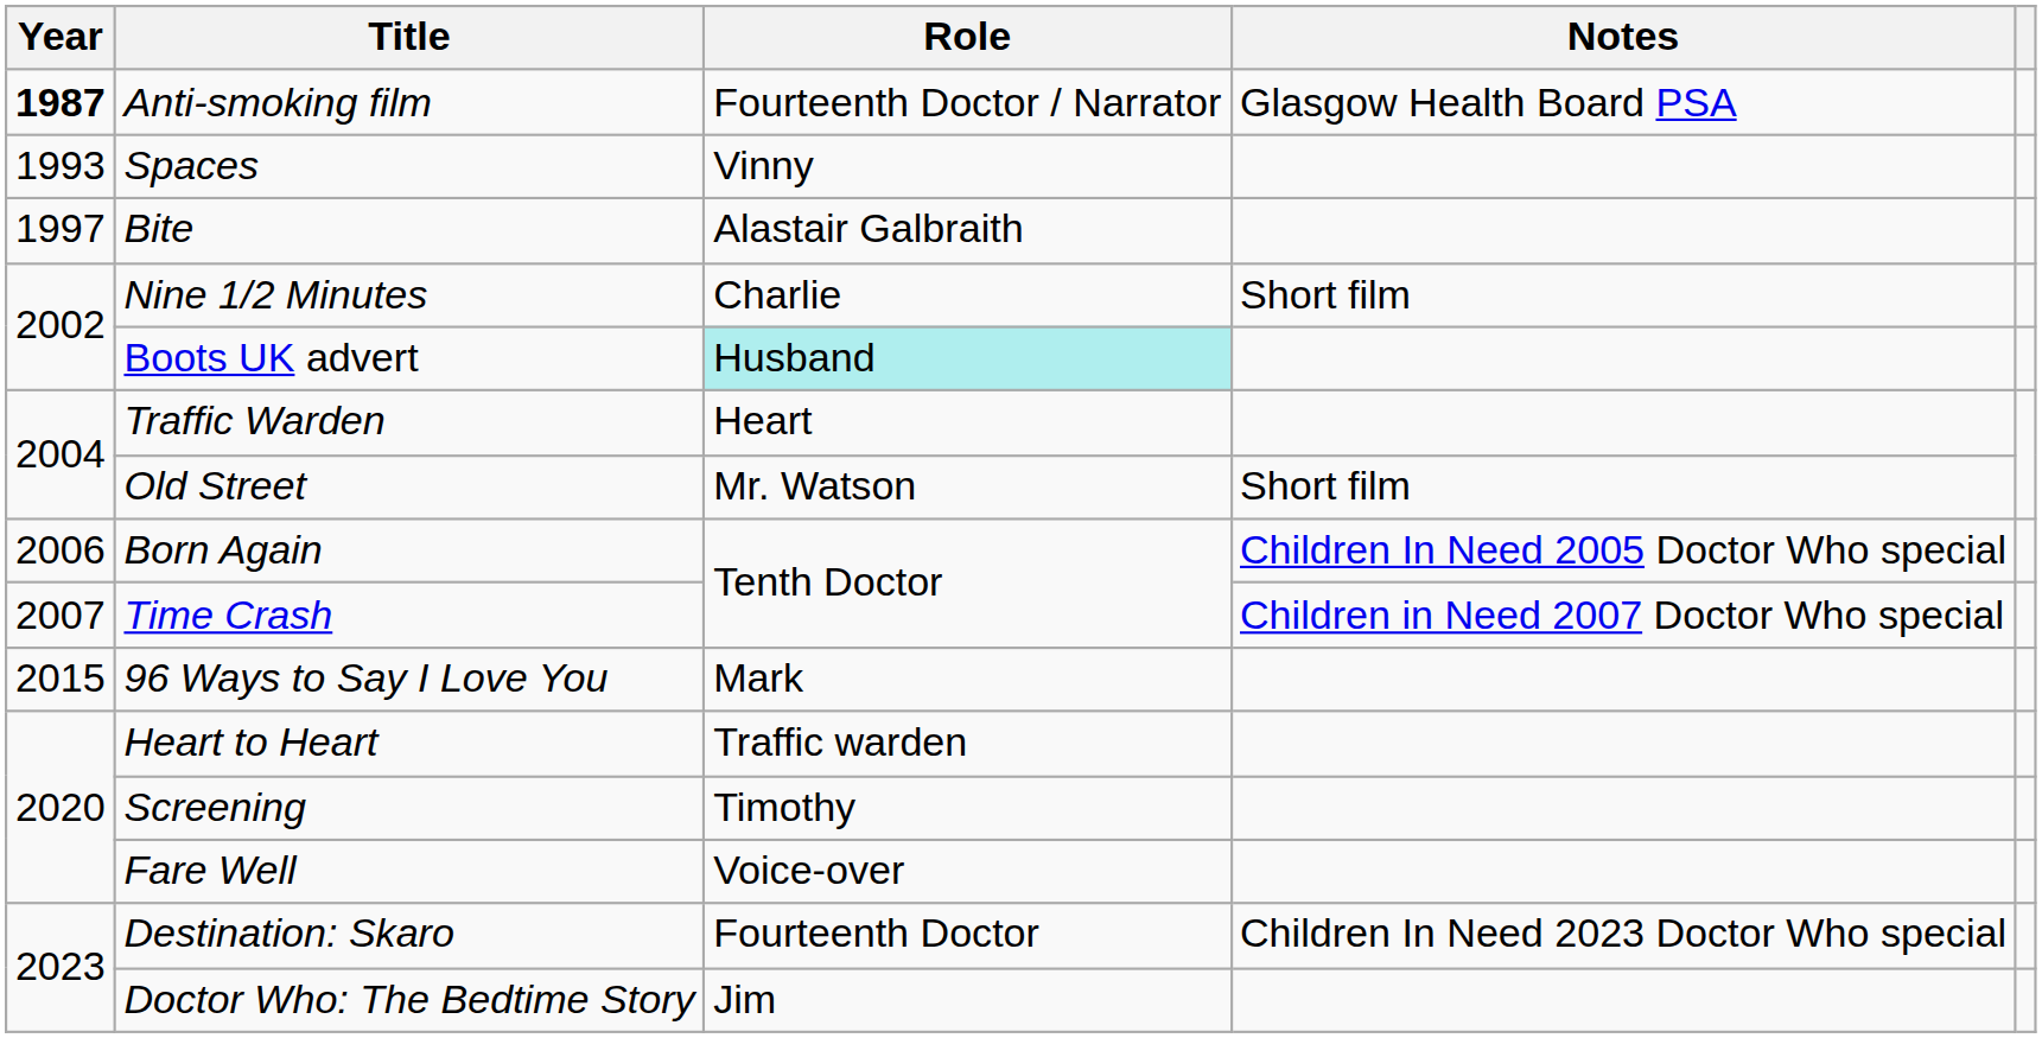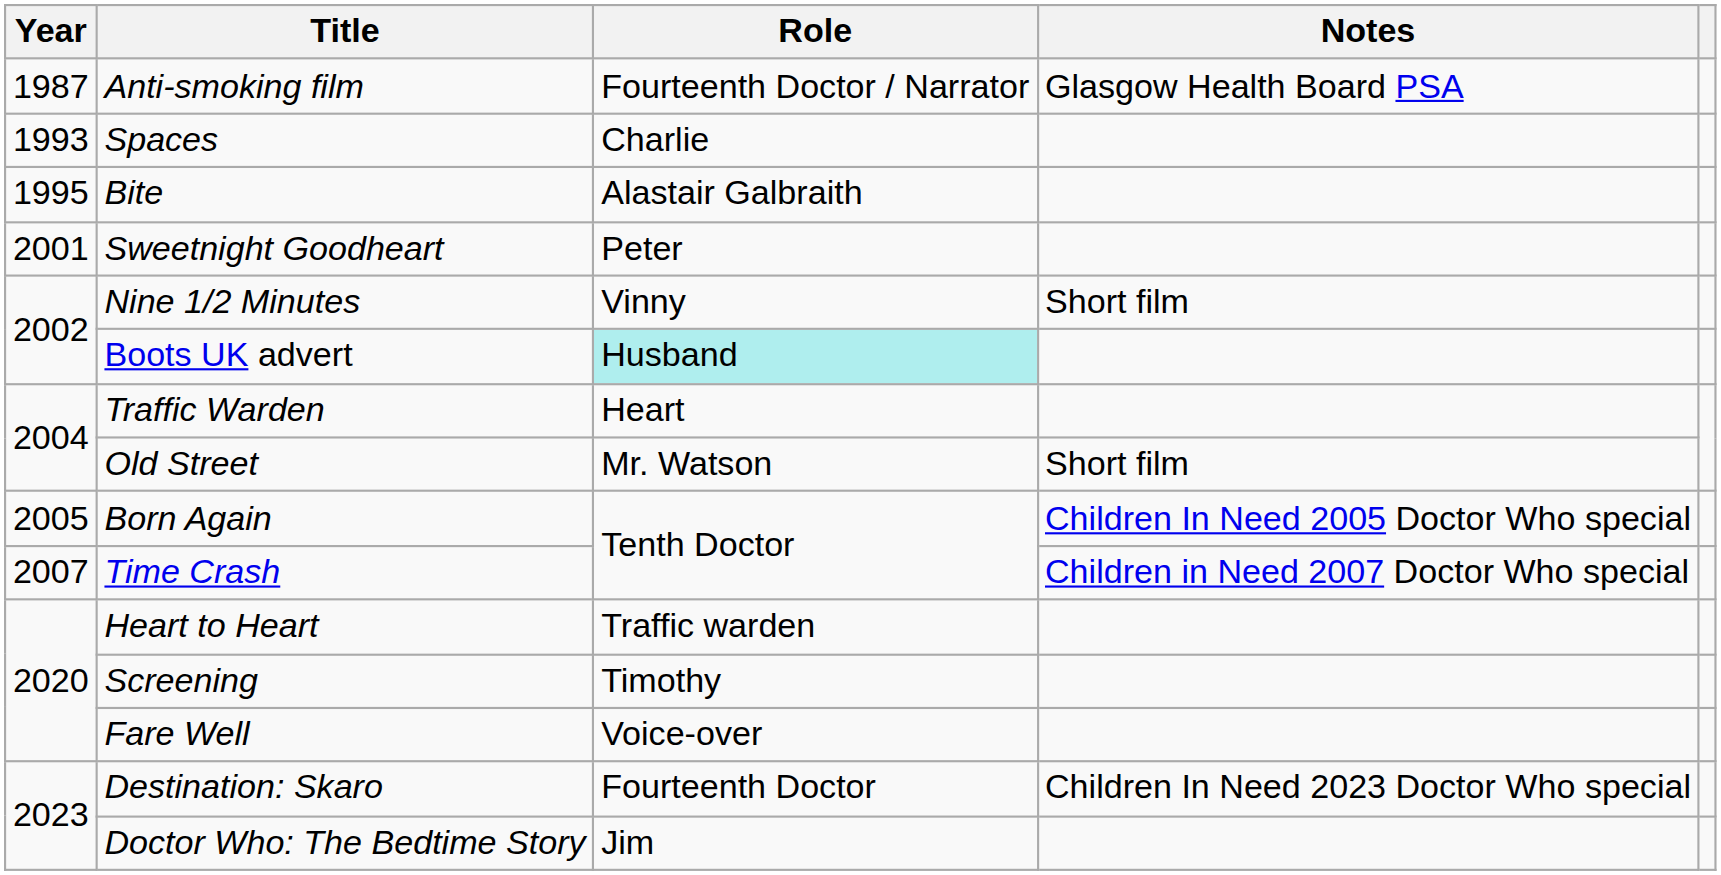Anti-smoking film | Year: bold -> normal
Spaces | Role: Vinny -> Charlie
Bite | Year: 1997 -> 1995
+ row: 2001 | Sweetnight Goodheart | Peter
Nine 1/2 Minutes | Role: Charlie -> Vinny
Born Again | Year: 2006 -> 2005
- row: 2015 | 96 Ways to Say I Love You | Mark
